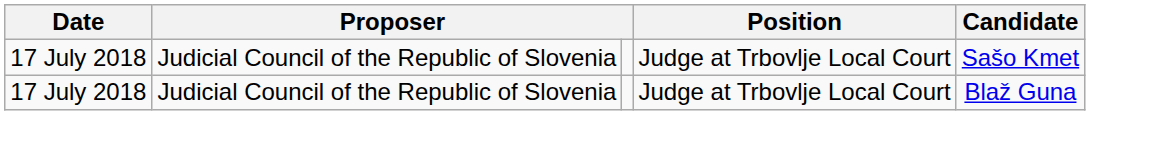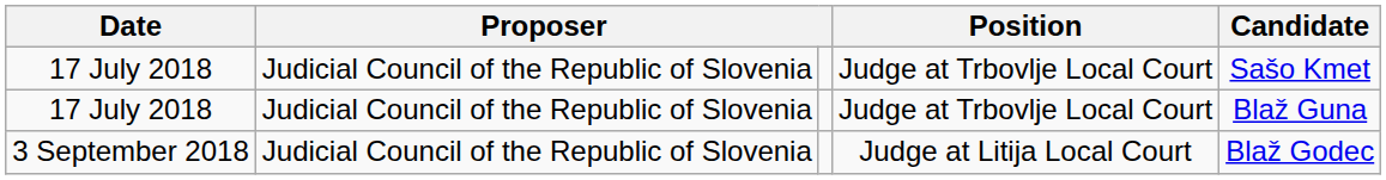+ row: 3 September 2018 | Judicial Council of the Republic of Slovenia | Judge at Litija Local Court | Blaž Godec
